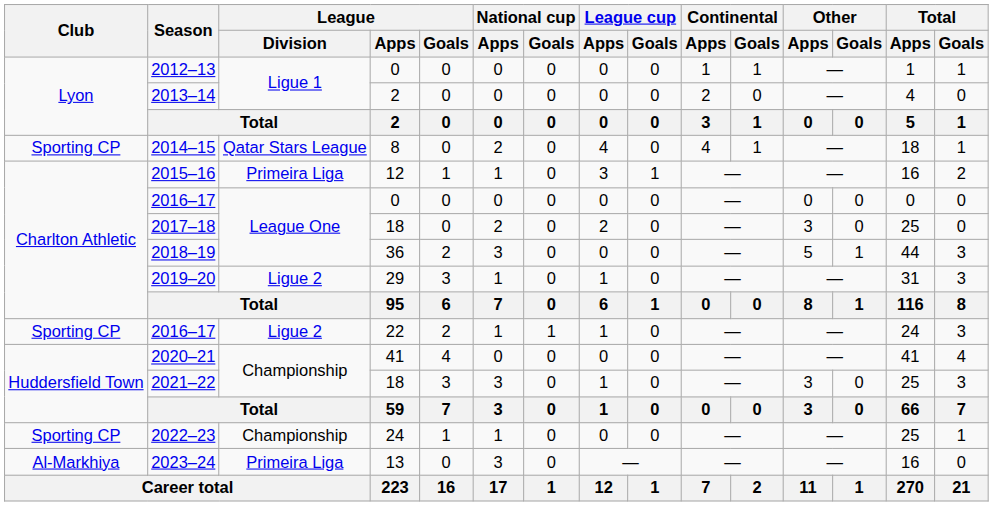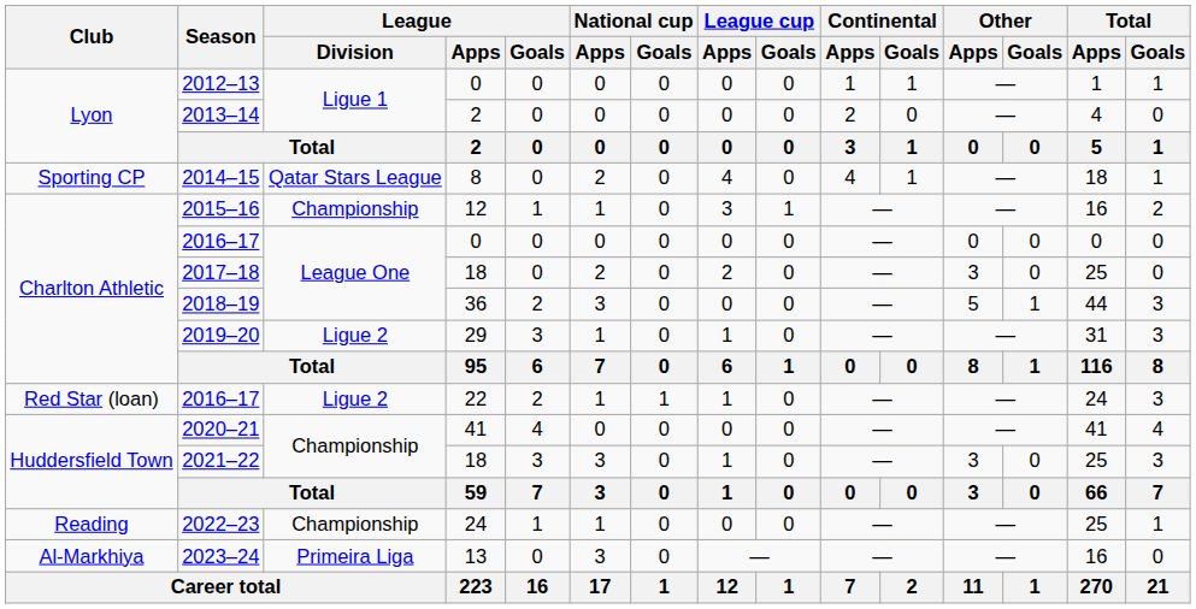2015–16 | League / Division: Primeira Liga -> Championship
2016–17 / 22 | Club: Sporting CP -> Red Star (loan)
2022–23 | Club: Sporting CP -> Reading
